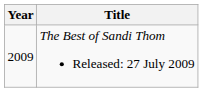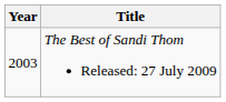The Best of Sandi Thom Released: 27 July 2009 | Year: 2009 -> 2003
